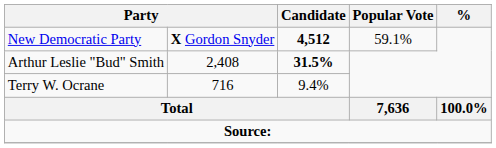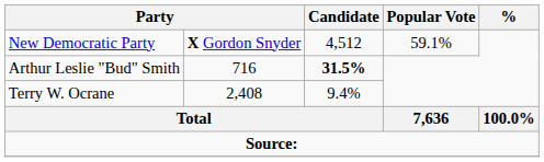New Democratic Party | Candidate: bold -> normal
Arthur Leslie "Bud" Smith | column 2: 2,408 -> 716
Terry W. Ocrane | column 2: 716 -> 2,408
